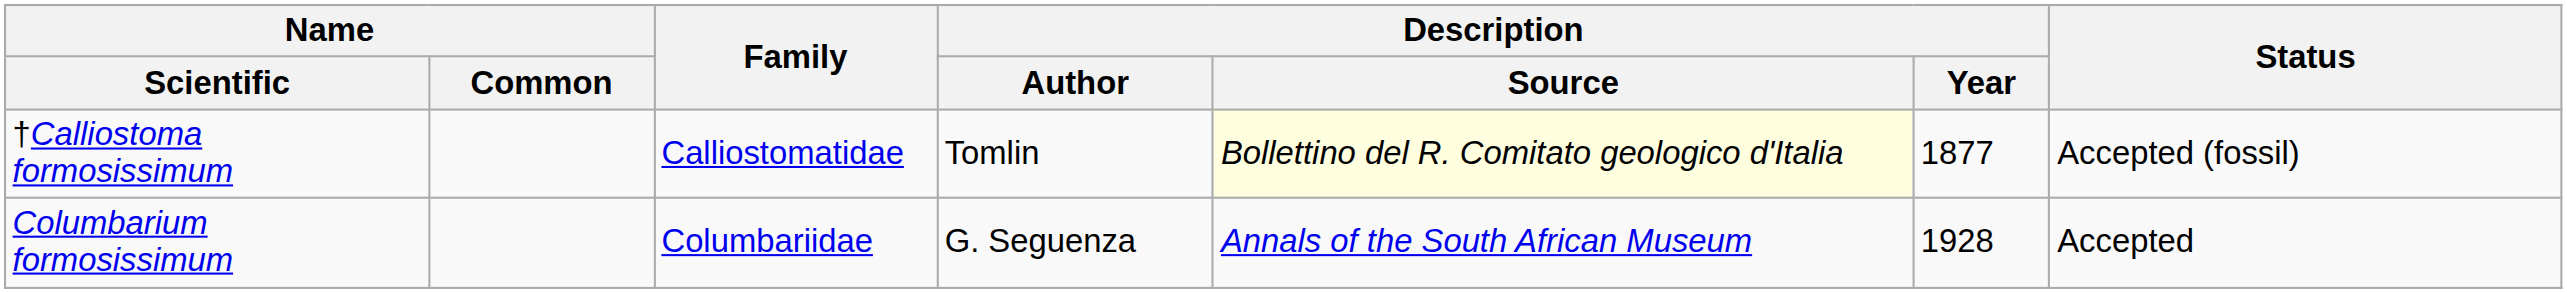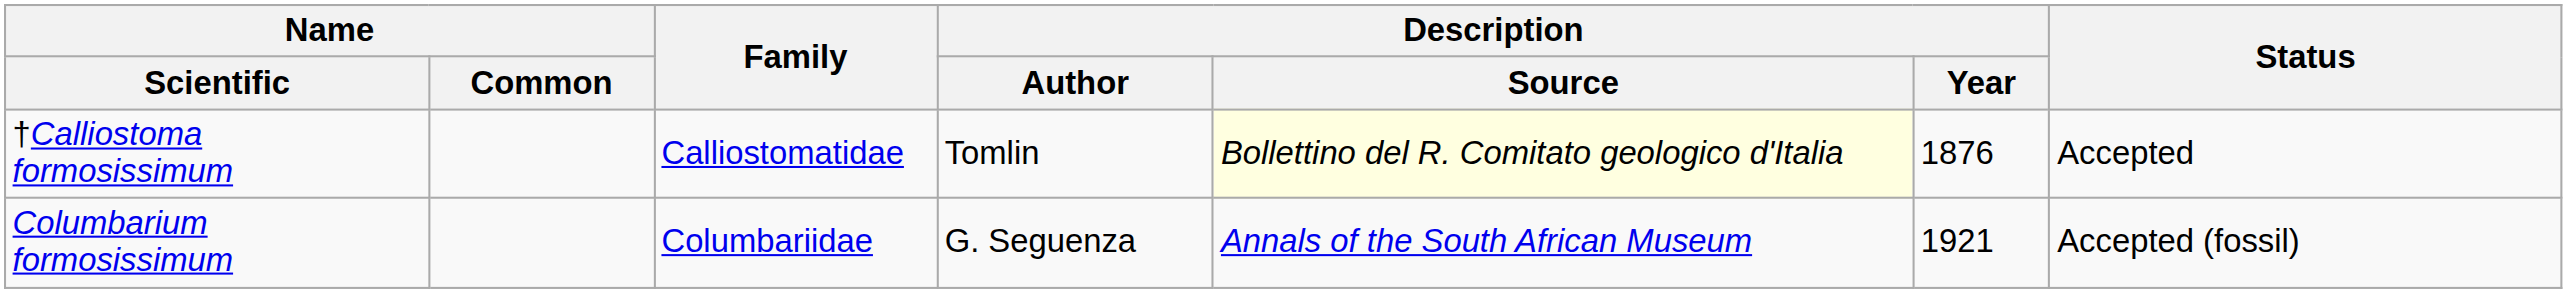†Calliostoma formosissimum | Description / Year: 1877 -> 1876
†Calliostoma formosissimum | Status: Accepted (fossil) -> Accepted
Columbarium formosissimum | Description / Year: 1928 -> 1921
Columbarium formosissimum | Status: Accepted -> Accepted (fossil)
